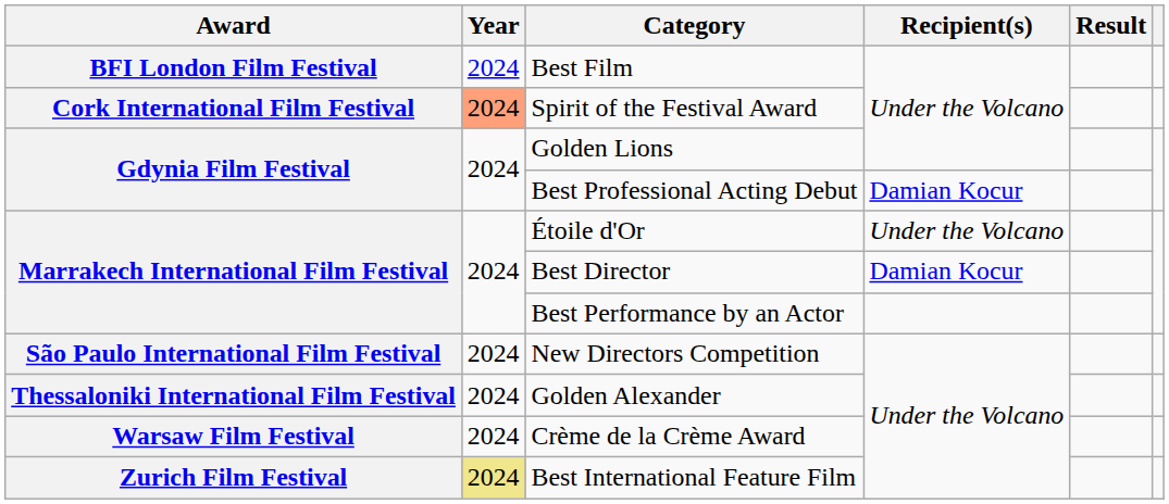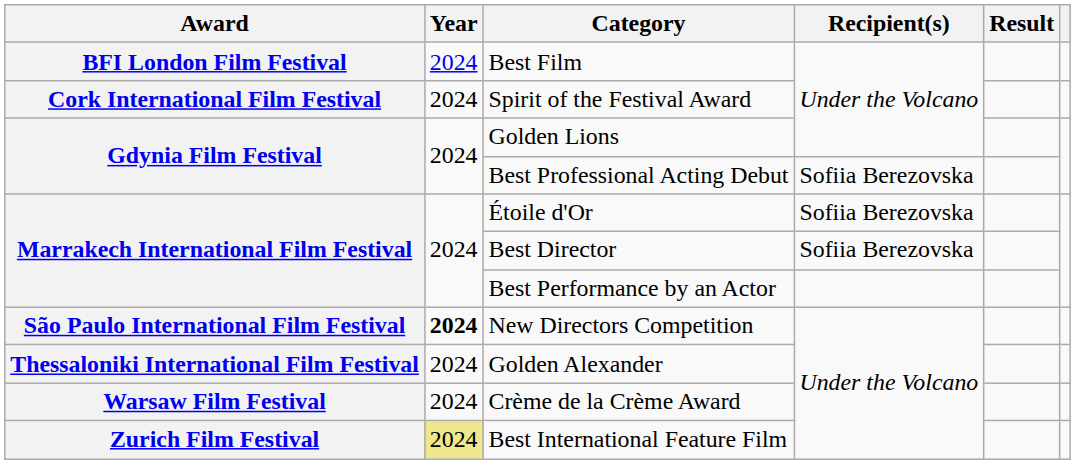Spirit of the Festival Award | Year: lightsalmon background -> no background
Best Professional Acting Debut | Recipient(s): Damian Kocur -> Sofiia Berezovska
Étoile d'Or | Recipient(s): Under the Volcano -> Sofiia Berezovska
Best Director | Recipient(s): Damian Kocur -> Sofiia Berezovska
New Directors Competition | Year: normal -> bold
